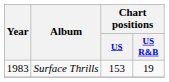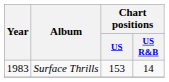Surface Thrills | Chart positions / US R&B: 19 -> 14
